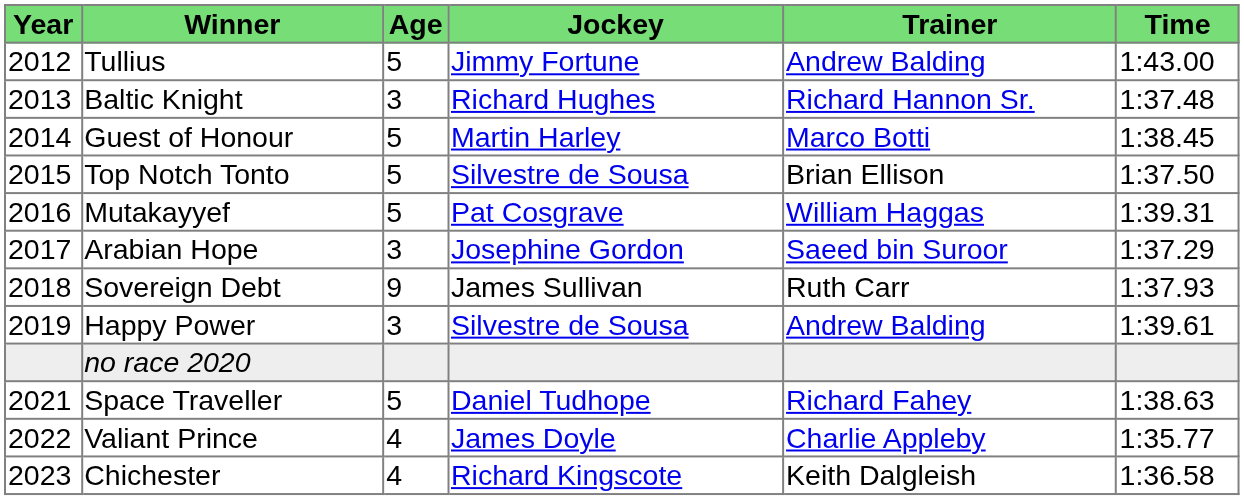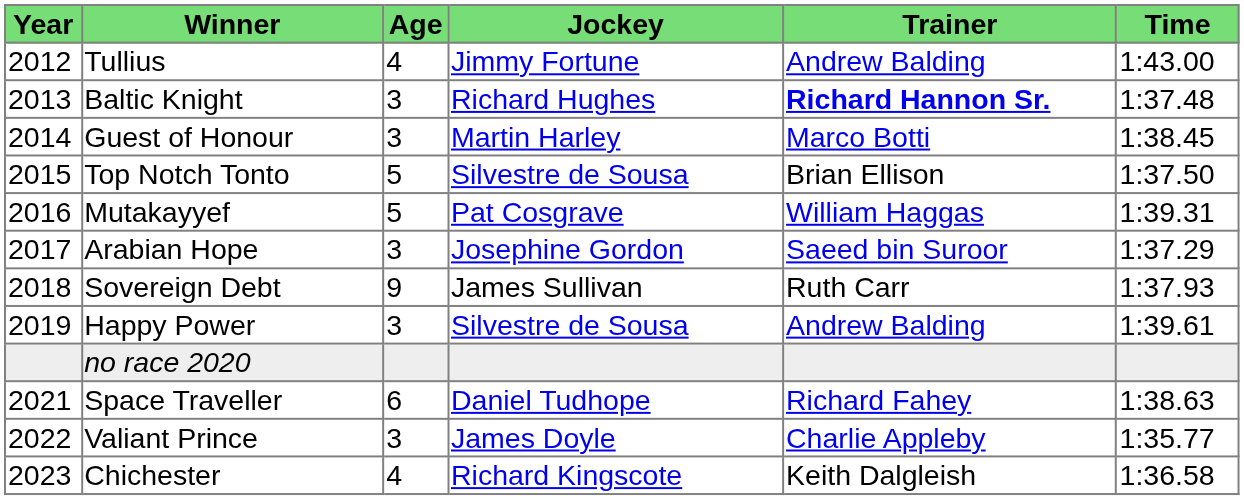Tullius | Age: 5 -> 4
Baltic Knight | Trainer: normal -> bold
Guest of Honour | Age: 5 -> 3
Space Traveller | Age: 5 -> 6
Valiant Prince | Age: 4 -> 3
